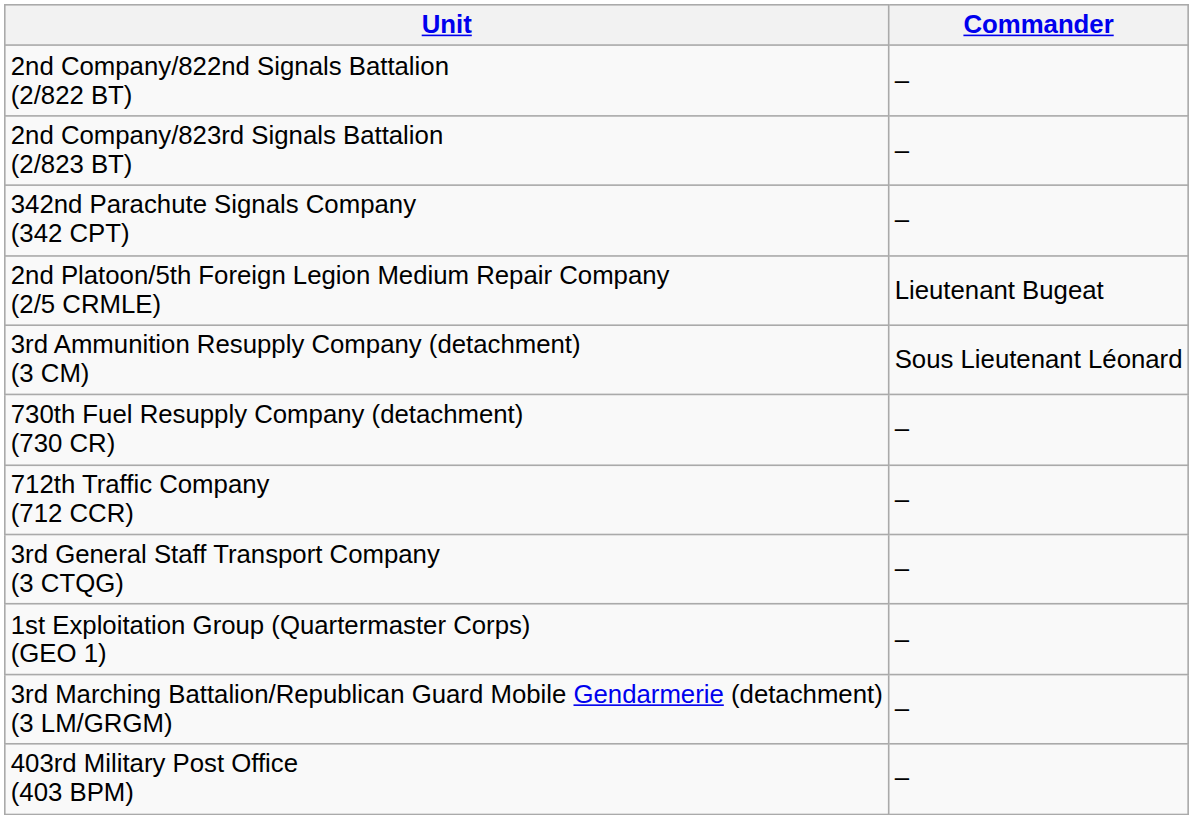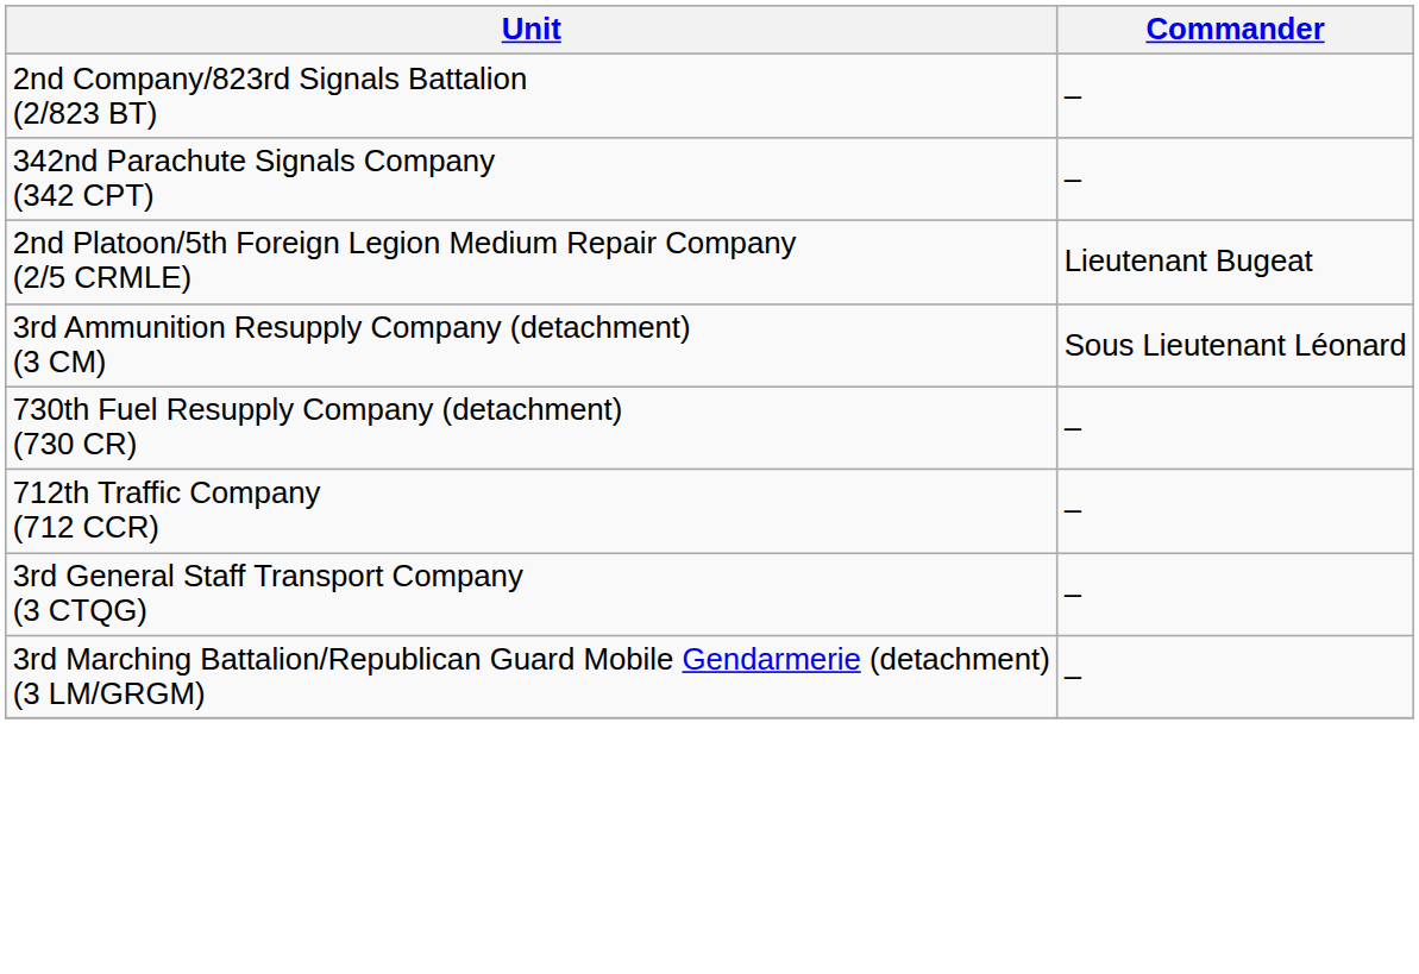- row: 2nd Company/822nd Signals Battalion (2/822 BT) | –
- row: 1st Exploitation Group (Quartermaster Corps) (GEO 1) | –
- row: 403rd Military Post Office (403 BPM) | –
